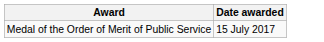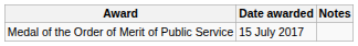+ column: Notes
